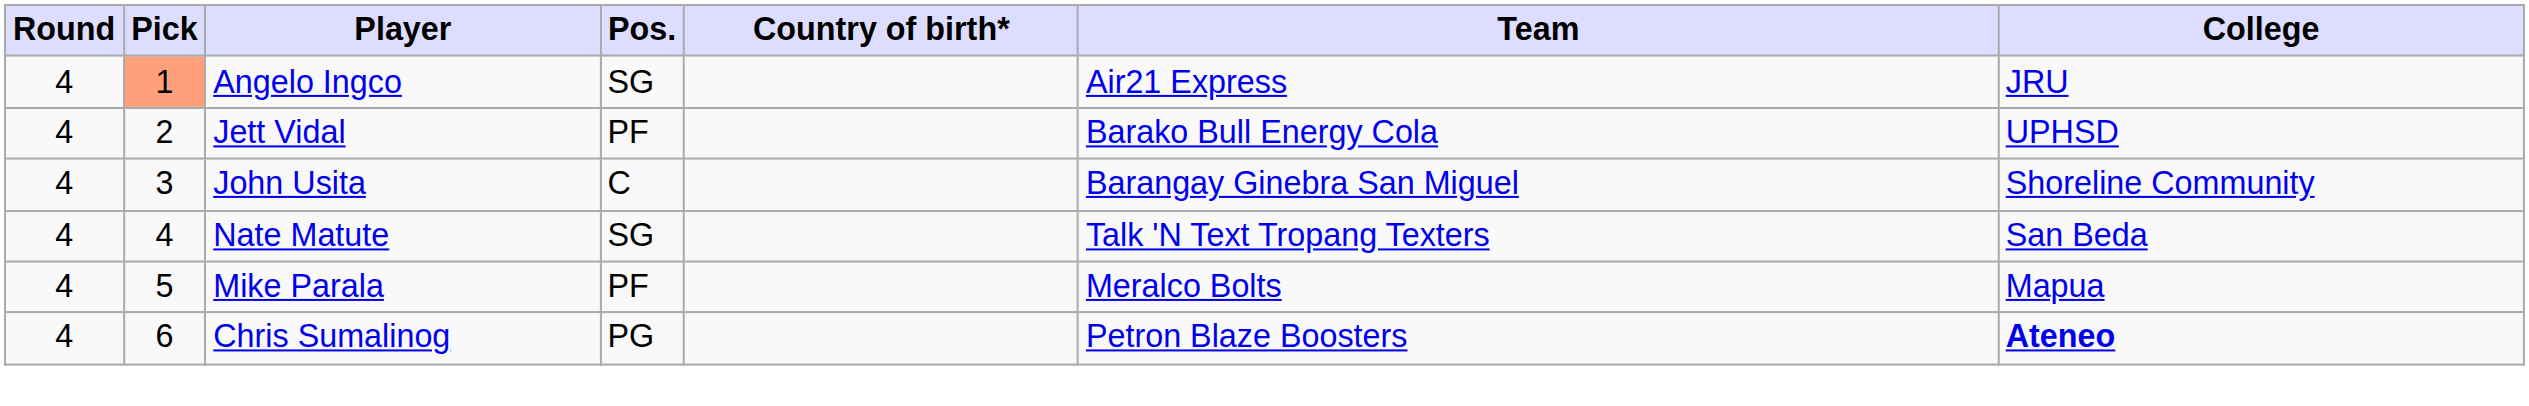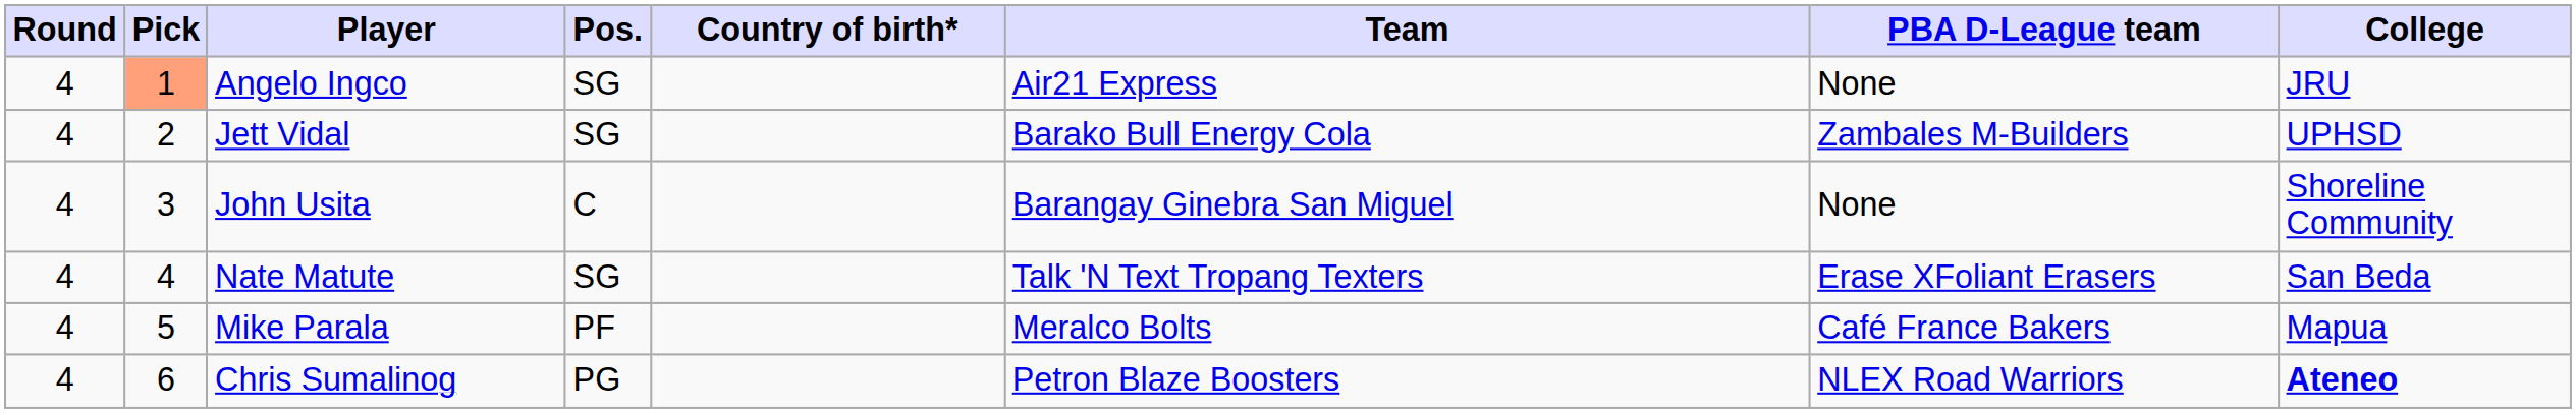+ column: PBA D-League team | None | Zambales M-Builders | None | Erase XFoliant Erasers | Café France Bakers | NLEX Road Warriors
Jett Vidal | Pos.: PF -> SG
